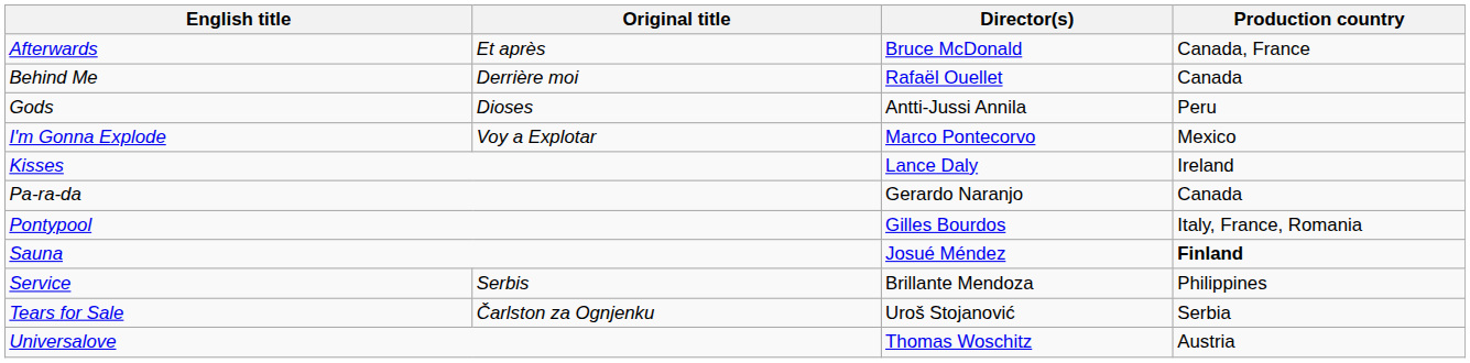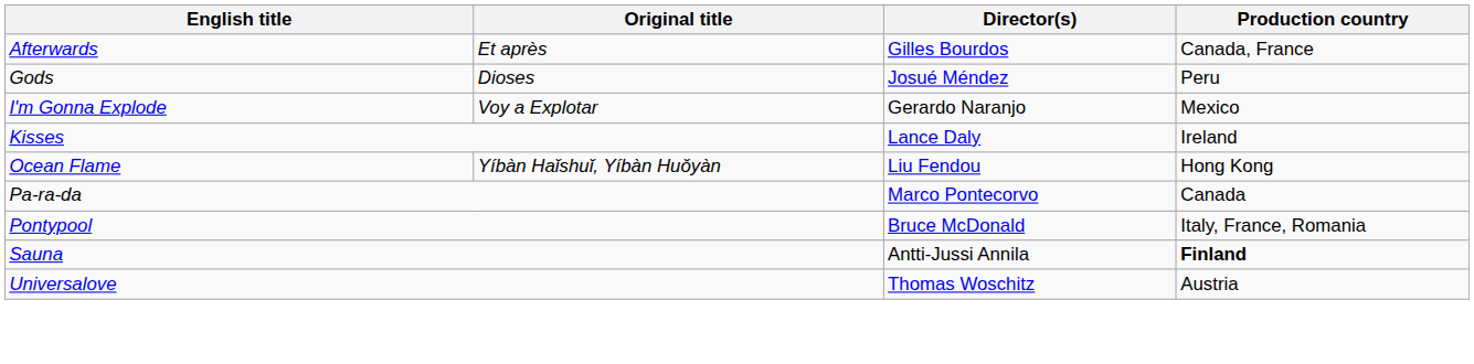Afterwards | Director(s): Bruce McDonald -> Gilles Bourdos
- row: Behind Me | Derrière moi | Rafaël Ouellet | Canada
Gods | Director(s): Antti-Jussi Annila -> Josué Méndez
I'm Gonna Explode | Director(s): Marco Pontecorvo -> Gerardo Naranjo
+ row: Ocean Flame | Yíbàn Haǐshuǐ, Yíbàn Huǒyàn | Liu Fendou | Hong Kong
Pa-ra-da | Director(s): Gerardo Naranjo -> Marco Pontecorvo
Pontypool | Director(s): Gilles Bourdos -> Bruce McDonald
Sauna | Director(s): Josué Méndez -> Antti-Jussi Annila
- row: Service | Serbis | Brillante Mendoza | Philippines
- row: Tears for Sale | Čarlston za Ognjenku | Uroš Stojanović | Serbia
